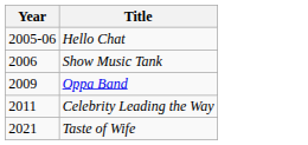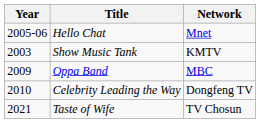+ column: Network | Mnet | KMTV | MBC | Dongfeng TV | TV Chosun
Show Music Tank | Year: 2006 -> 2003
Celebrity Leading the Way | Year: 2011 -> 2010
